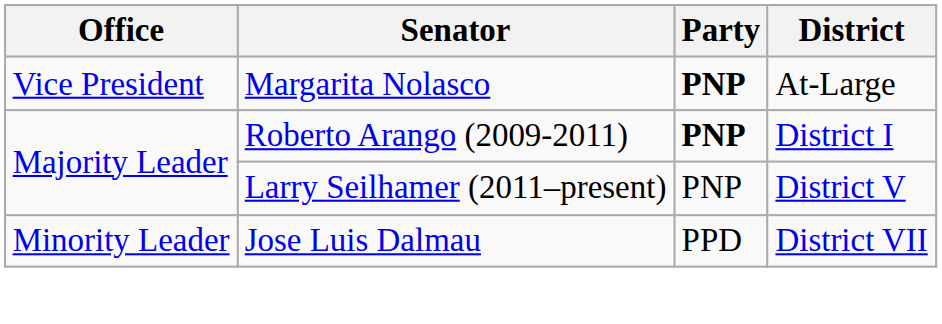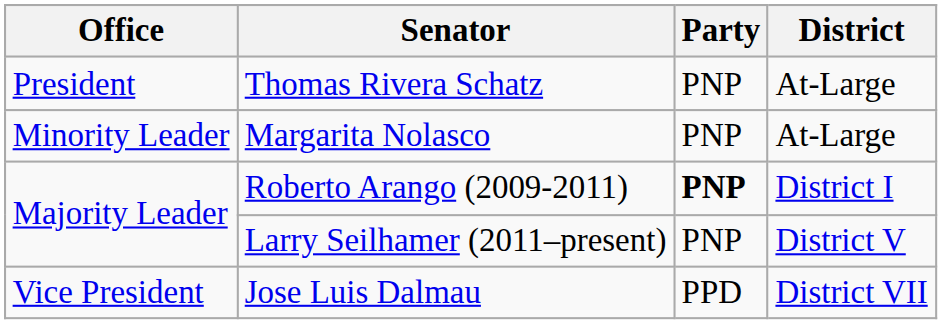+ row: President | Thomas Rivera Schatz | PNP | At-Large
Margarita Nolasco | Office: Vice President -> Minority Leader
Margarita Nolasco | Party: bold -> normal
Jose Luis Dalmau | Office: Minority Leader -> Vice President
